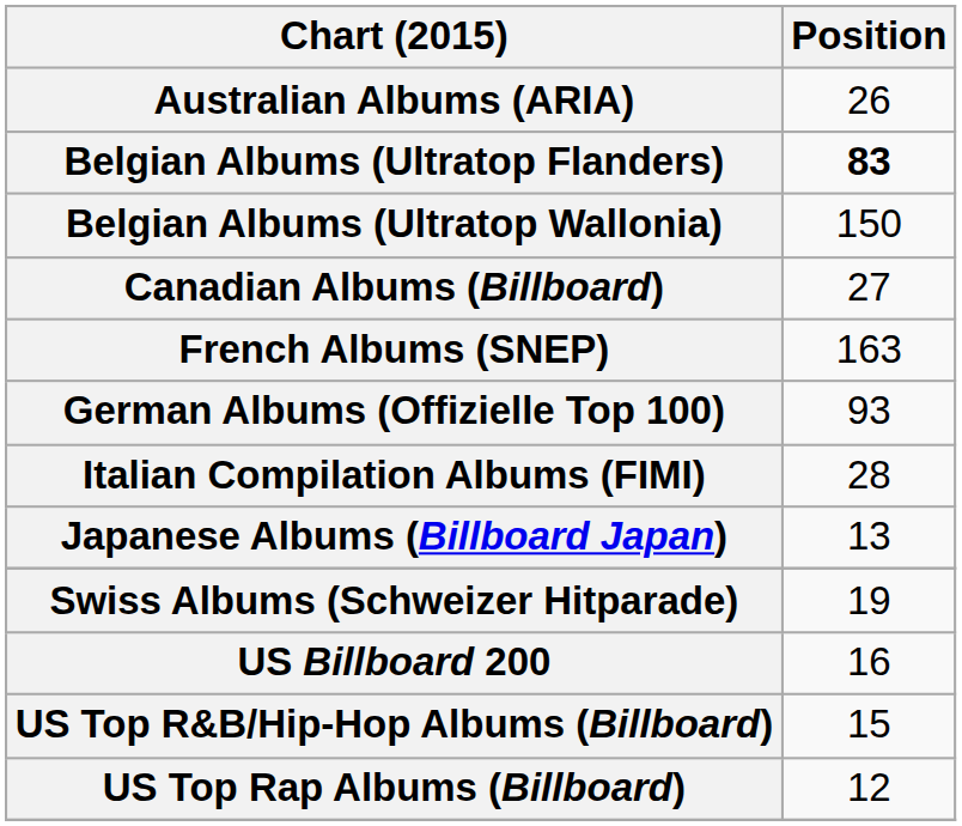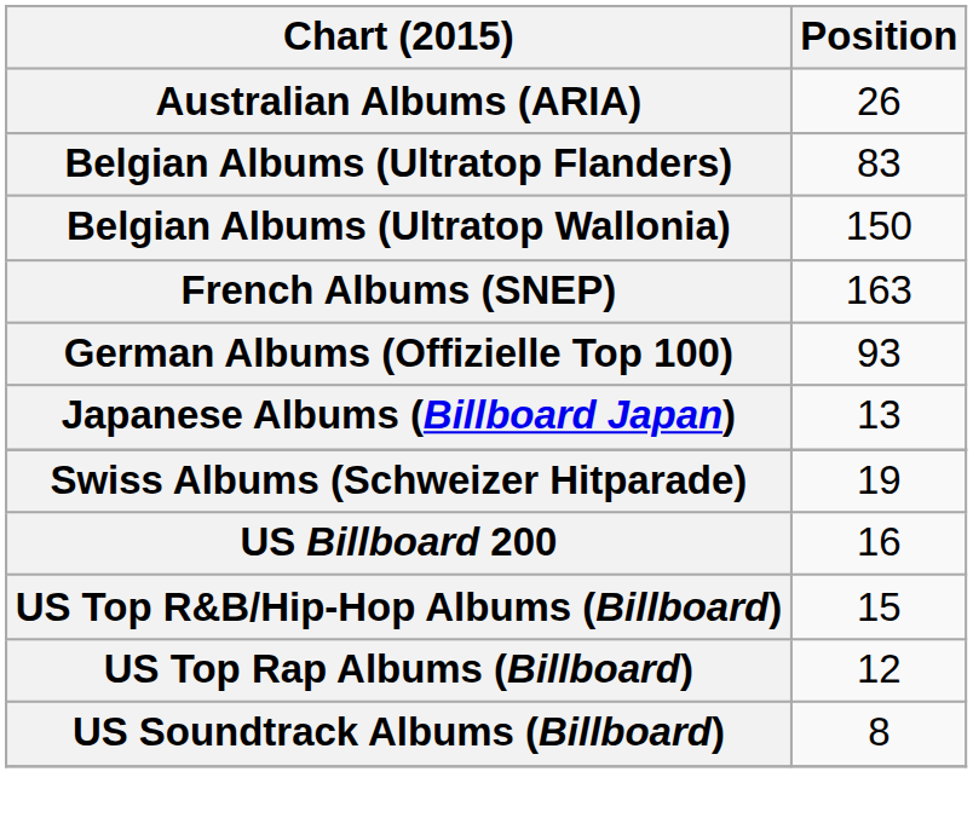Belgian Albums (Ultratop Flanders) | Position: bold -> normal
- row: Canadian Albums (Billboard) | 27
- row: Italian Compilation Albums (FIMI) | 28
+ row: US Soundtrack Albums (Billboard) | 8
